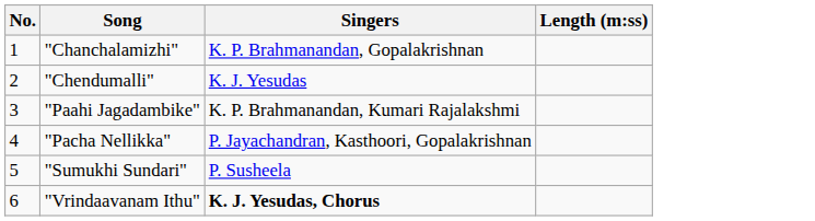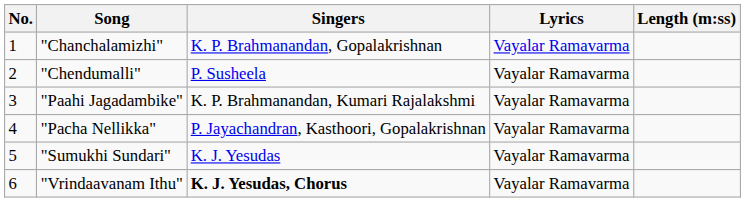+ column: Lyrics | Vayalar Ramavarma | Vayalar Ramavarma | Vayalar Ramavarma | Vayalar Ramavarma | Vayalar Ramavarma | Vayalar Ramavarma
"Chendumalli" | Singers: K. J. Yesudas -> P. Susheela
"Sumukhi Sundari" | Singers: P. Susheela -> K. J. Yesudas
